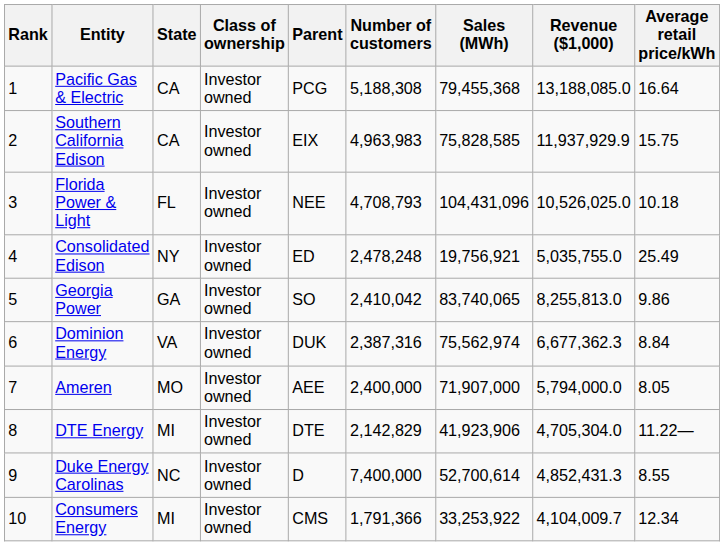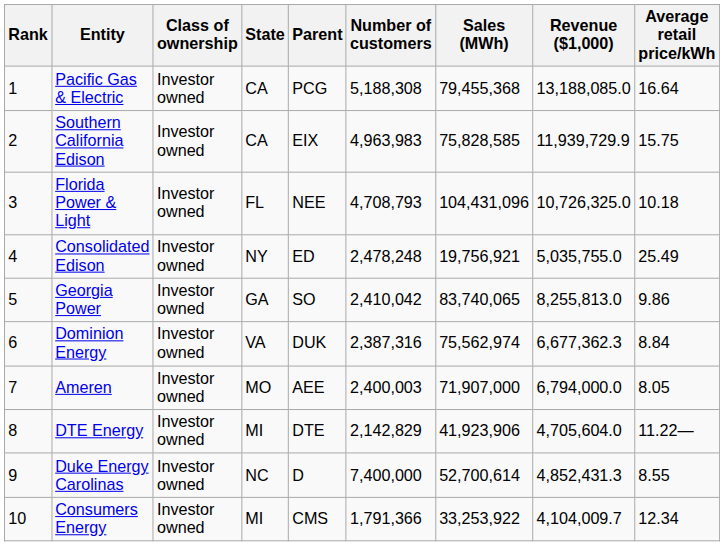columns swapped: State <-> Class of ownership
Southern California Edison | Revenue ($1,000): 11,937,929.9 -> 11,939,729.9
Florida Power & Light | Revenue ($1,000): 10,526,025.0 -> 10,726,325.0
Ameren | Number of customers: 2,400,000 -> 2,400,003
Ameren | Revenue ($1,000): 5,794,000.0 -> 6,794,000.0
DTE Energy | Revenue ($1,000): 4,705,304.0 -> 4,705,604.0
